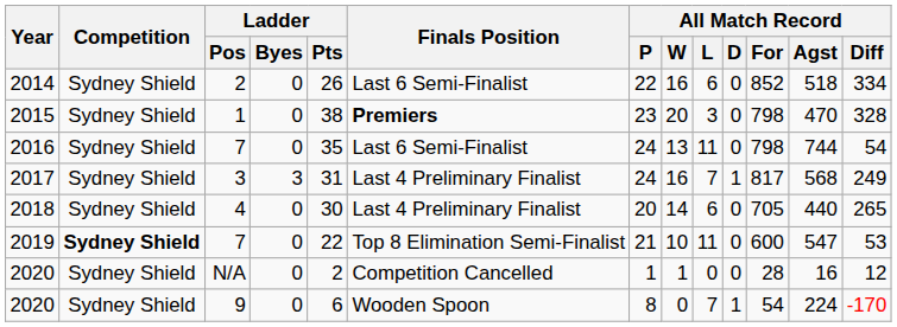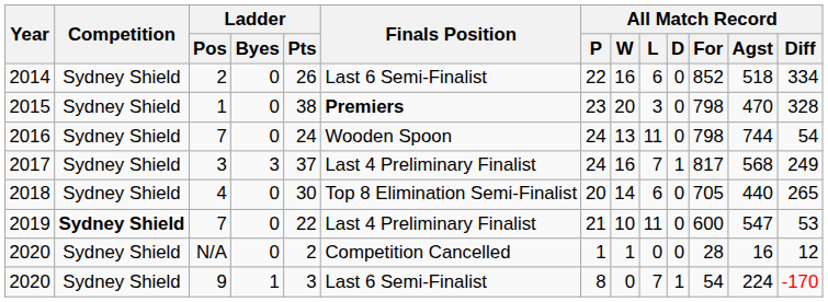2016 | Ladder / Pts: 35 -> 24
2016 | Finals Position: Last 6 Semi-Finalist -> Wooden Spoon
2017 | Ladder / Pts: 31 -> 37
2018 | Finals Position: Last 4 Preliminary Finalist -> Top 8 Elimination Semi-Finalist
2019 | Finals Position: Top 8 Elimination Semi-Finalist -> Last 4 Preliminary Finalist
2020 / 9 | Ladder / Byes: 0 -> 1
2020 / 9 | Ladder / Pts: 6 -> 3
2020 / 9 | Finals Position: Wooden Spoon -> Last 6 Semi-Finalist
